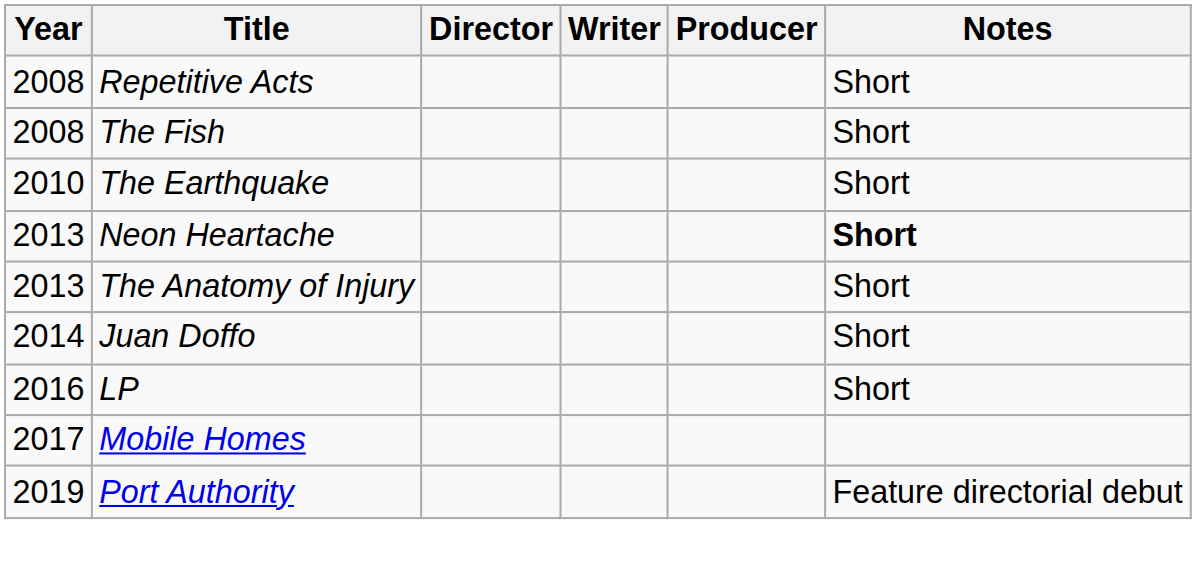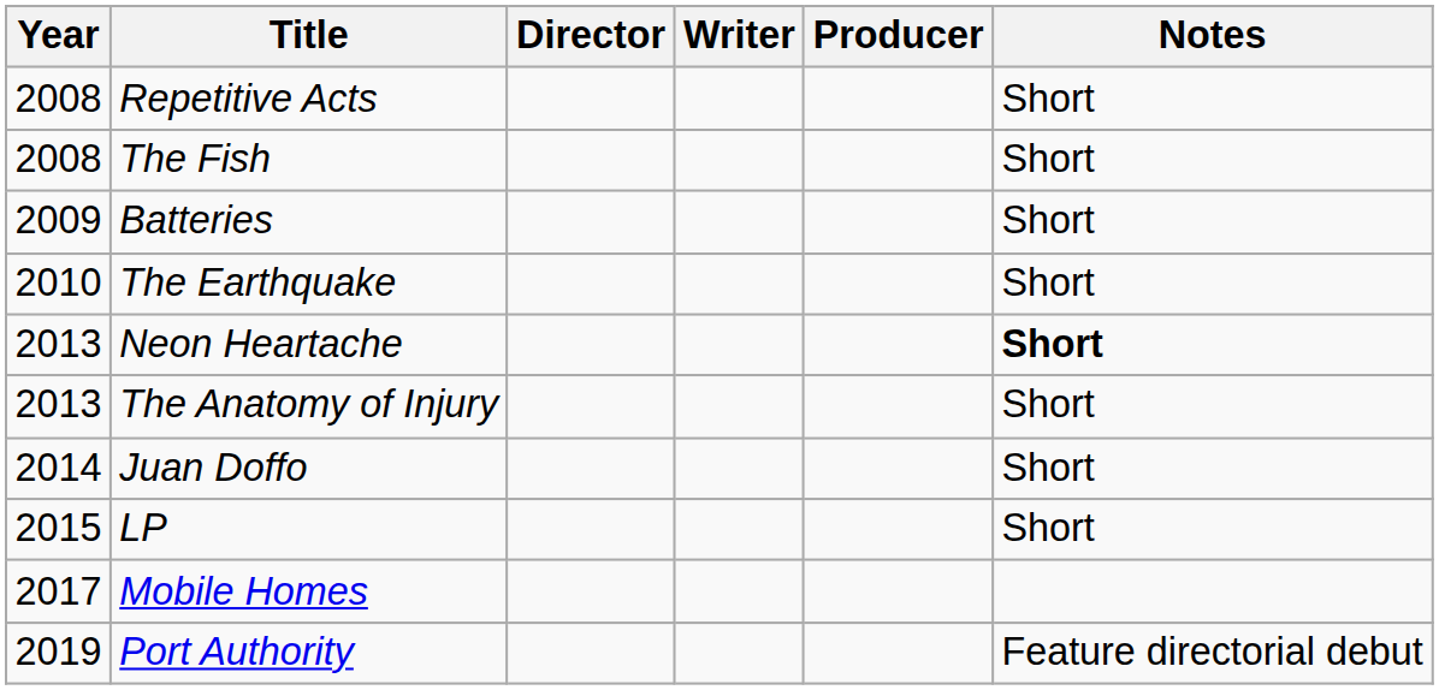+ row: 2009 | Batteries | Short
LP | Year: 2016 -> 2015
